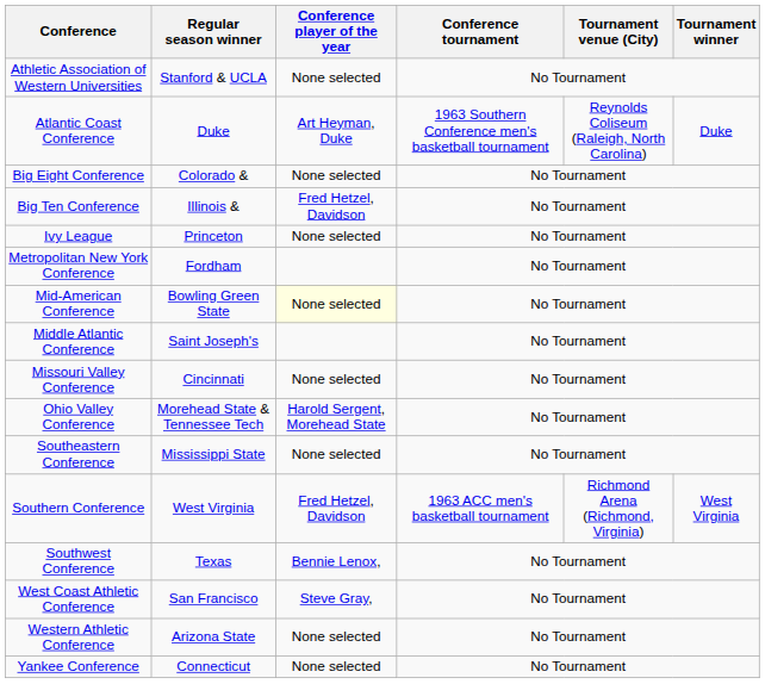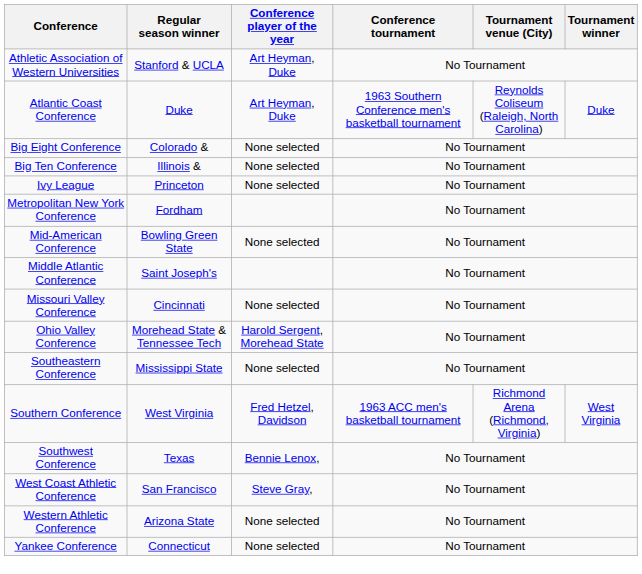Athletic Association of Western Universities | Conference player of the year: None selected -> Art Heyman, Duke
Big Ten Conference | Conference player of the year: Fred Hetzel, Davidson -> None selected
Mid-American Conference | Conference player of the year: lightyellow background -> no background
